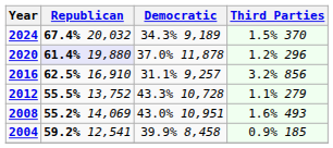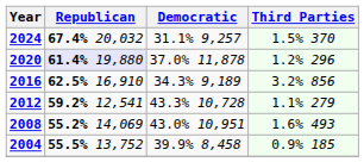2024 | Democratic: 34.3% 9,189 -> 31.1% 9,257
2016 | Democratic: 31.1% 9,257 -> 34.3% 9,189
2012 | Republican: 55.5% 13,752 -> 59.2% 12,541
2004 | Republican: 59.2% 12,541 -> 55.5% 13,752
